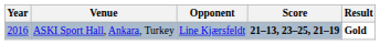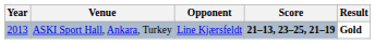ASKI Sport Hall, Ankara, Turkey | Year: 2016 -> 2013
